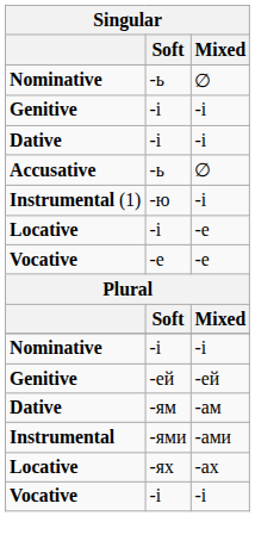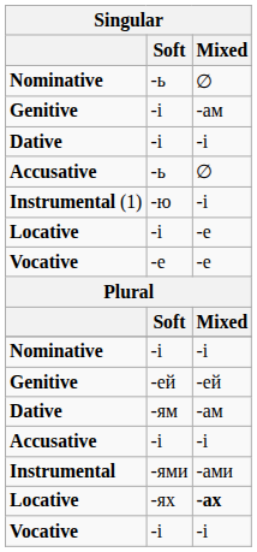Genitive / -і | Mixed: -і -> -ам
+ row: Accusative | -і | -і
Locative / -ях | Mixed: normal -> bold
